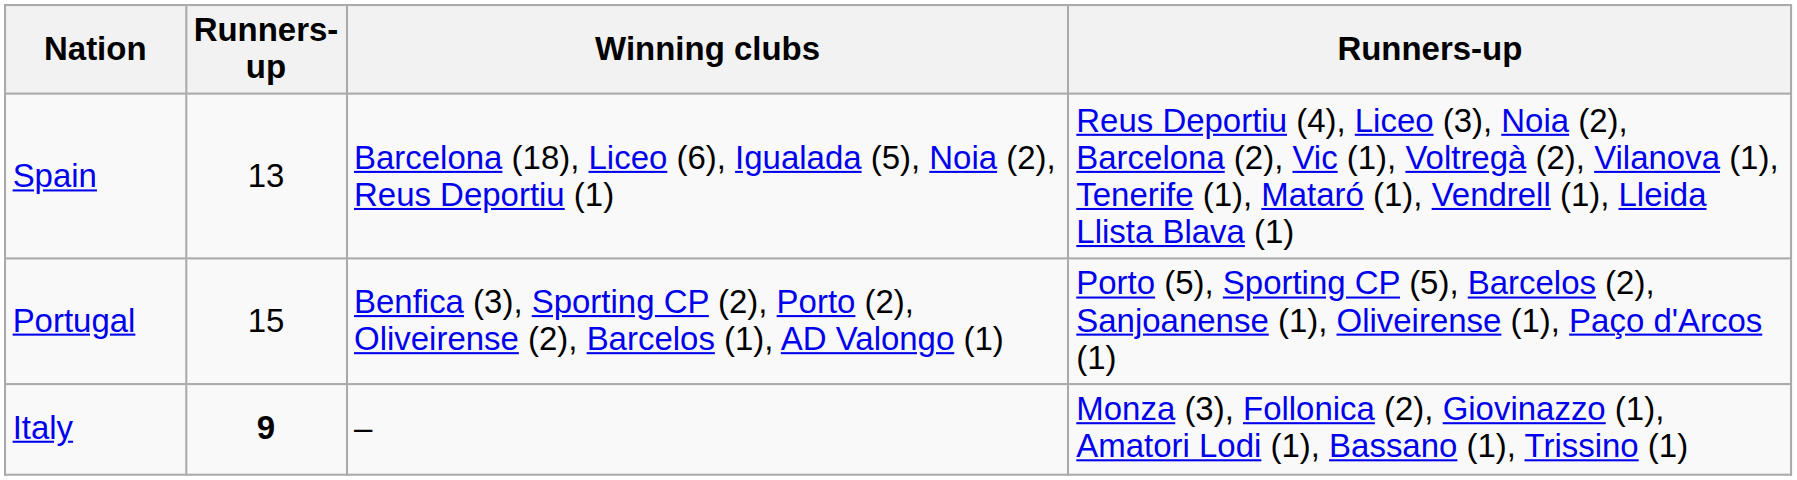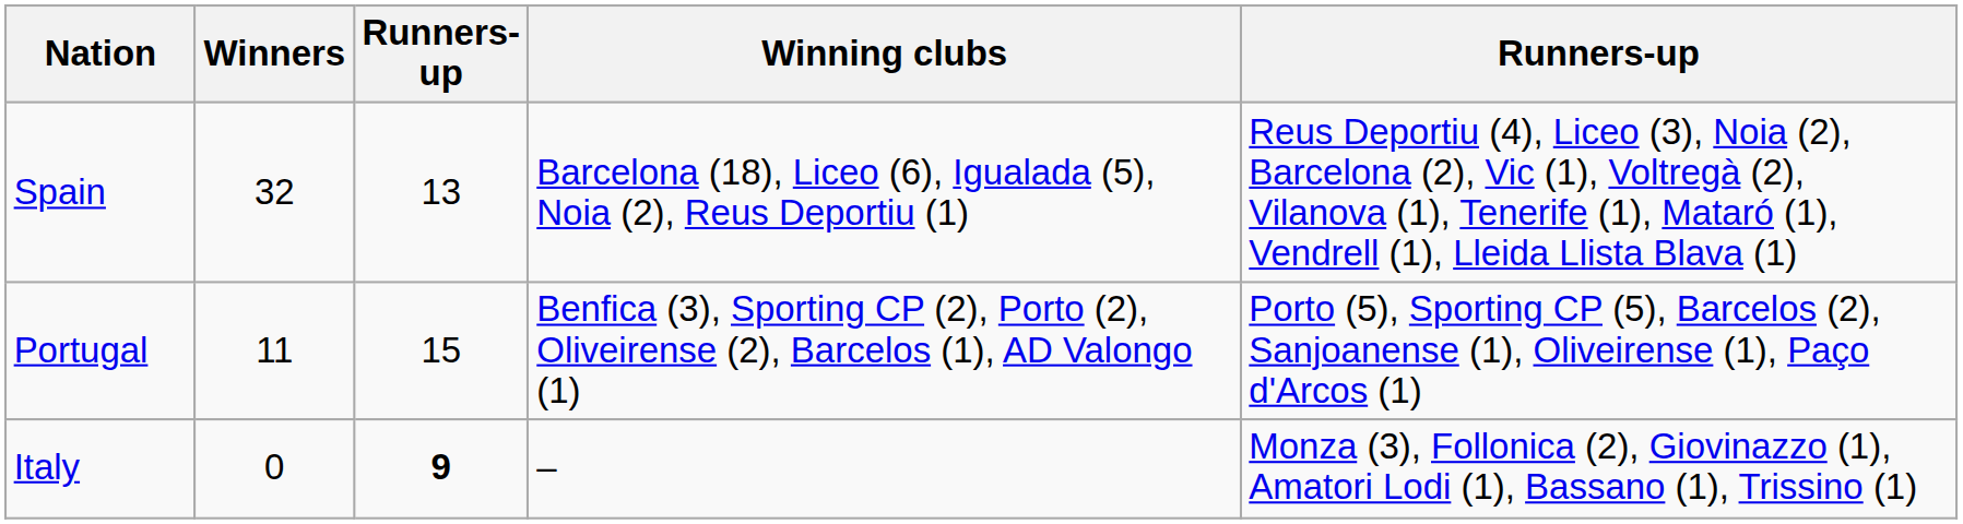+ column: Winners | 32 | 11 | 0
